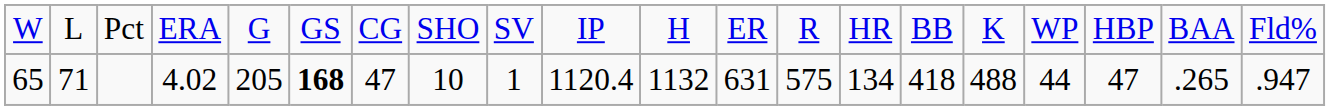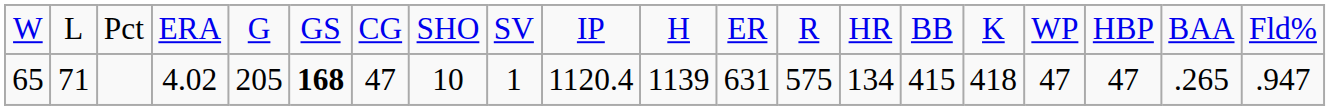65 | column 11: 1132 -> 1139
65 | column 15: 418 -> 415
65 | column 16: 488 -> 418
65 | column 17: 44 -> 47
